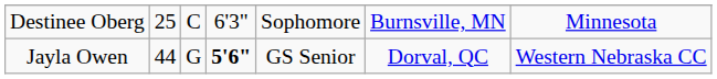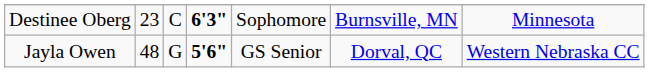Destinee Oberg | column 2: 25 -> 23
Destinee Oberg | column 4: normal -> bold
Jayla Owen | column 2: 44 -> 48
